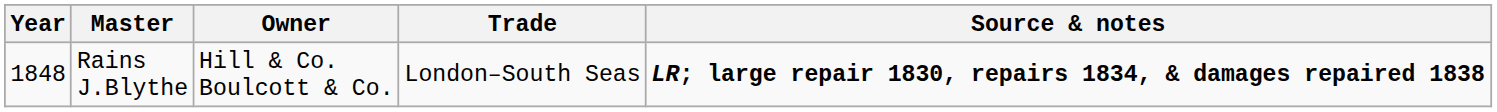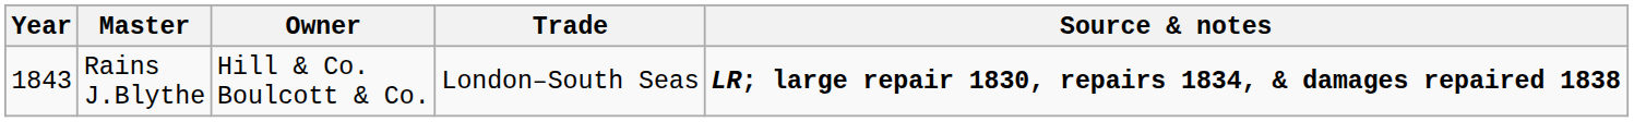Rains J.Blythe | Year: 1848 -> 1843
